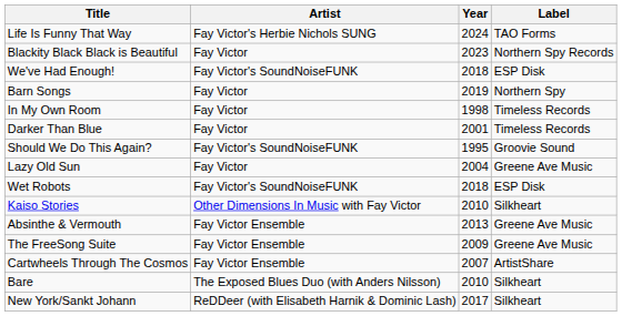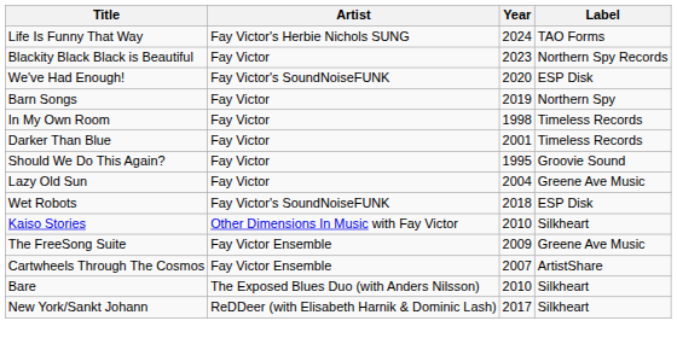We've Had Enough! | Year: 2018 -> 2020
Should We Do This Again? | Artist: Fay Victor's SoundNoiseFUNK -> Fay Victor
- row: Absinthe & Vermouth | Fay Victor Ensemble | 2013 | Greene Ave Music
